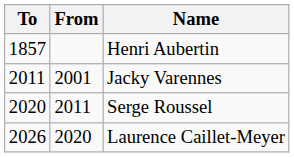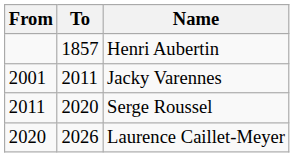columns swapped: From <-> To
